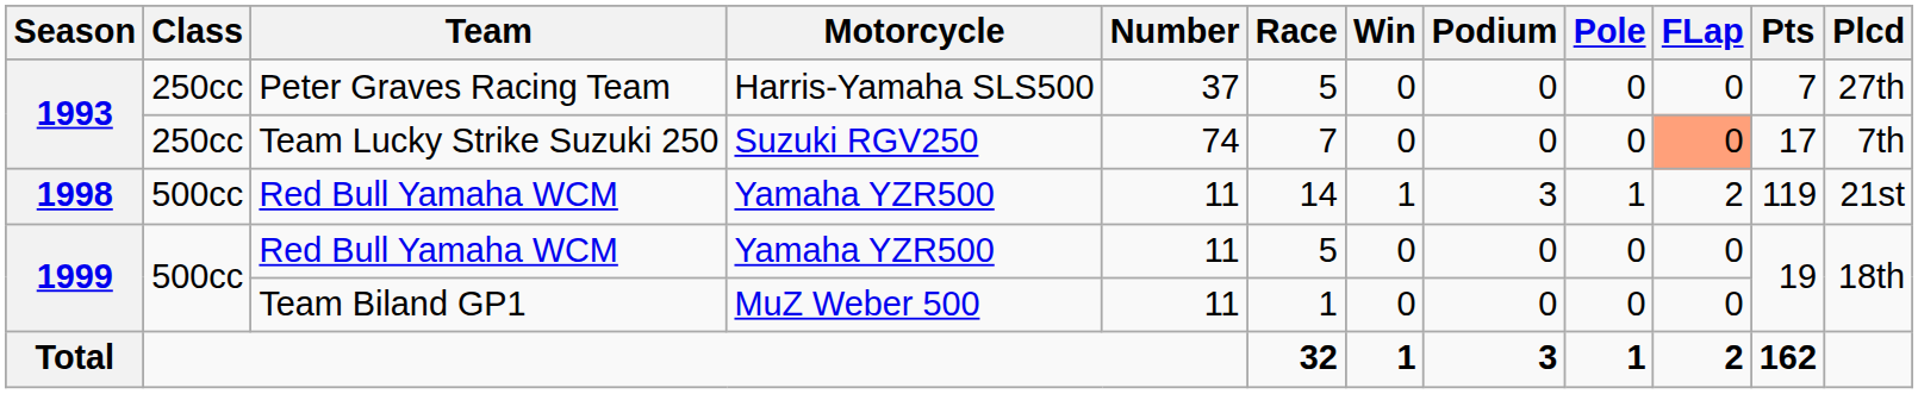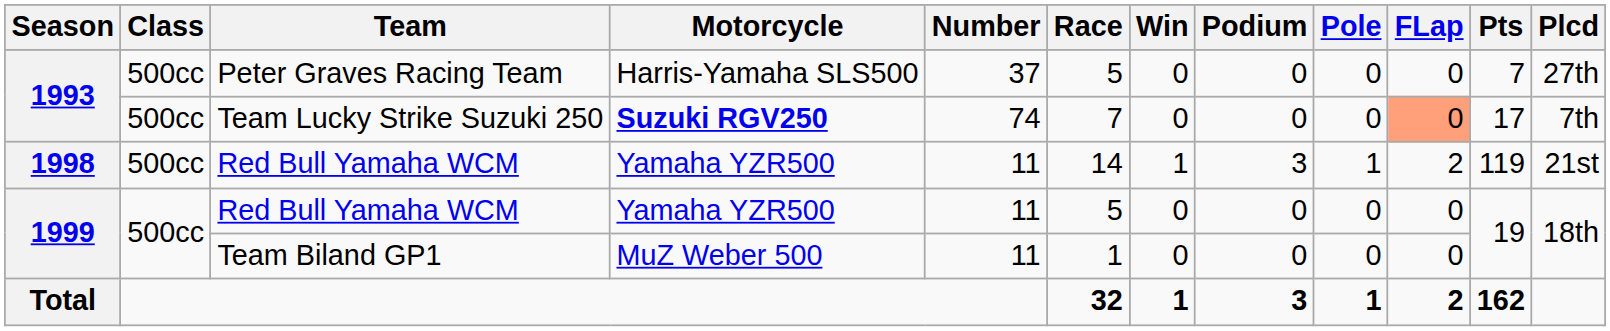Peter Graves Racing Team | Class: 250cc -> 500cc
Team Lucky Strike Suzuki 250 | Class: 250cc -> 500cc
Team Lucky Strike Suzuki 250 | Motorcycle: normal -> bold
